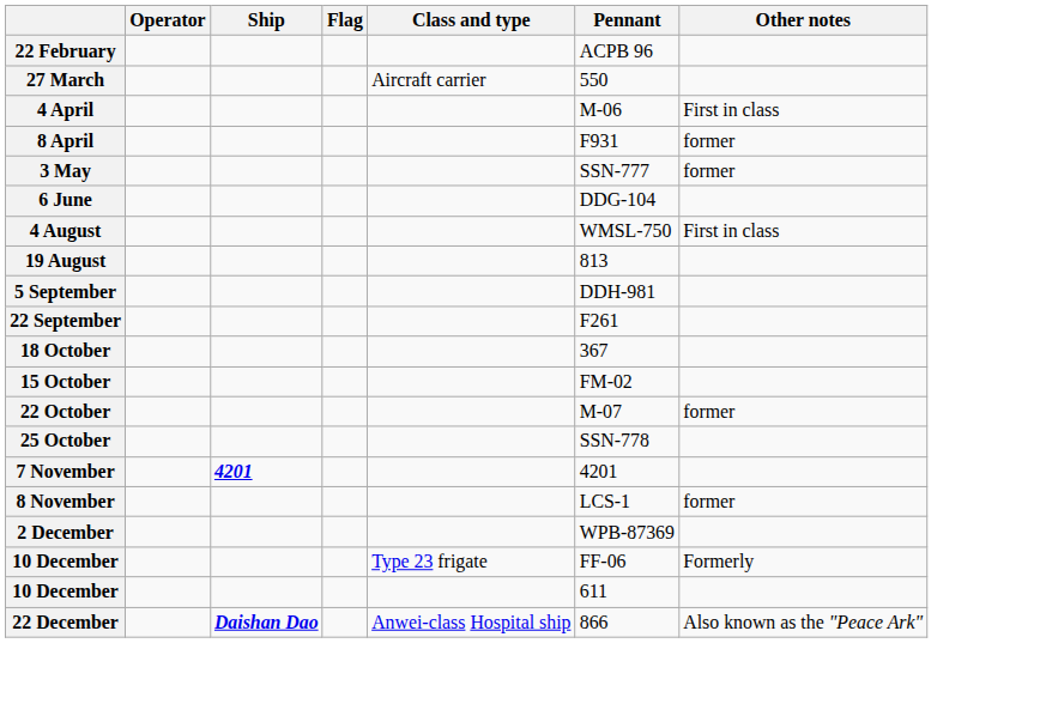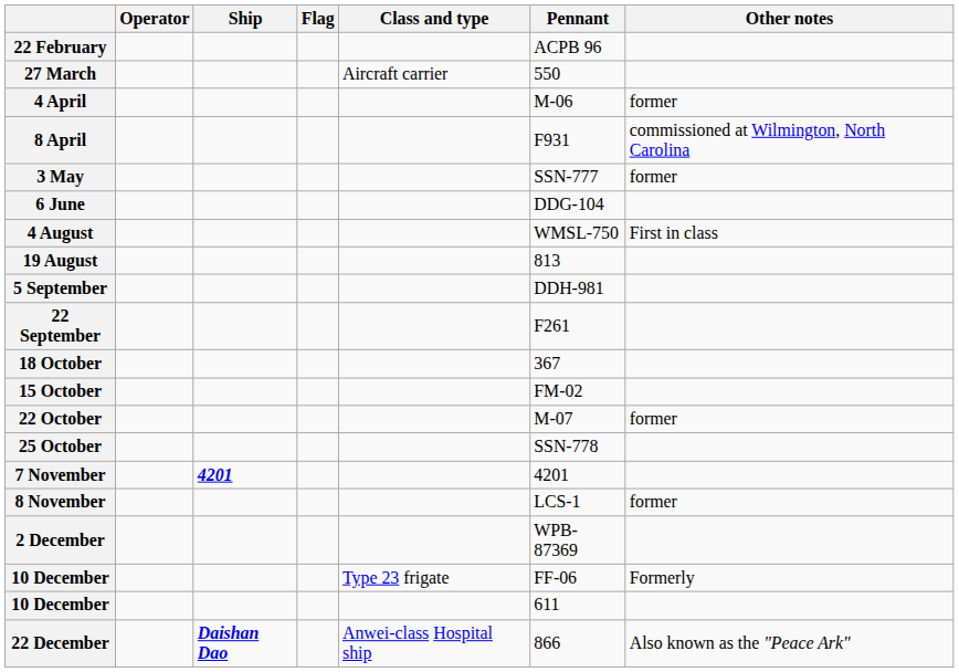4 April | Other notes: First in class -> former
8 April | Other notes: former -> commissioned at Wilmington, North Carolina
